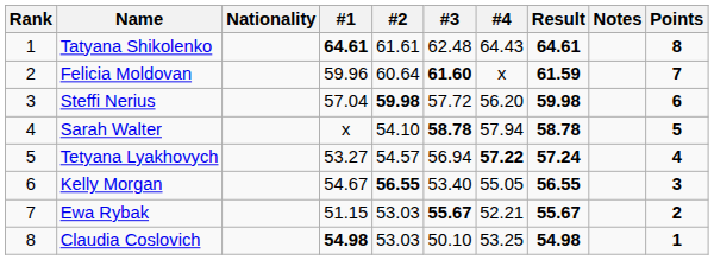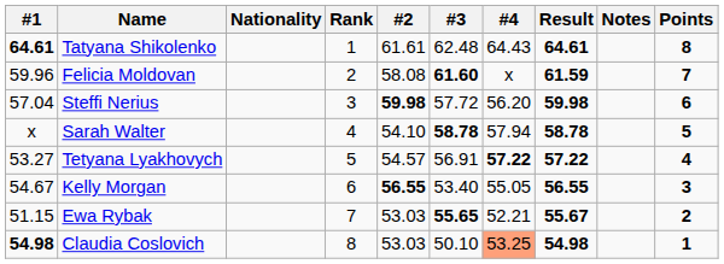columns swapped: Rank <-> #1
Felicia Moldovan | #2: 60.64 -> 58.08
Tetyana Lyakhovych | #3: 56.94 -> 56.91
Tetyana Lyakhovych | Result: 57.24 -> 57.22
Ewa Rybak | #3: 55.67 -> 55.65
Claudia Coslovich | #4: no background -> lightsalmon background
